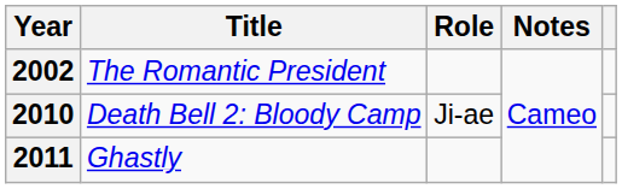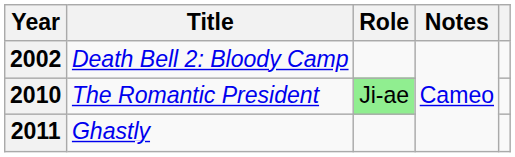2002 | Title: The Romantic President -> Death Bell 2: Bloody Camp
2010 | Title: Death Bell 2: Bloody Camp -> The Romantic President
2010 | Role: no background -> lightgreen background
